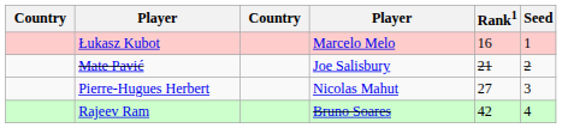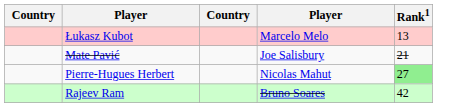- column: Seed | 1 | 2 | 3 | 4
Łukasz Kubot | Rank1: 16 -> 13
Pierre-Hugues Herbert | Rank1: no background -> lightgreen background
